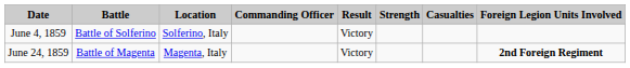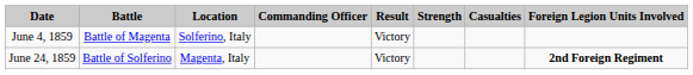June 4, 1859 | Battle: Battle of Solferino -> Battle of Magenta
June 24, 1859 | Battle: Battle of Magenta -> Battle of Solferino
